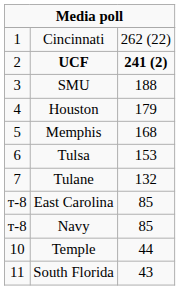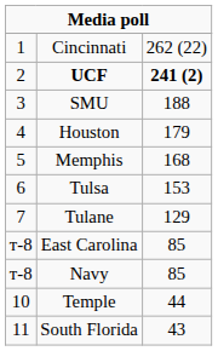Tulane | column 3: 132 -> 129
